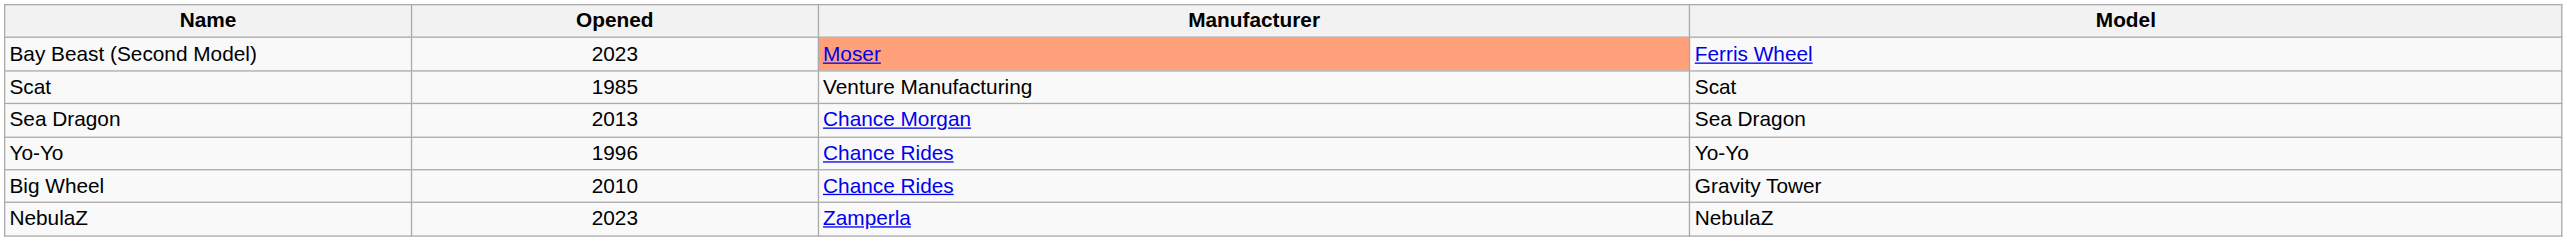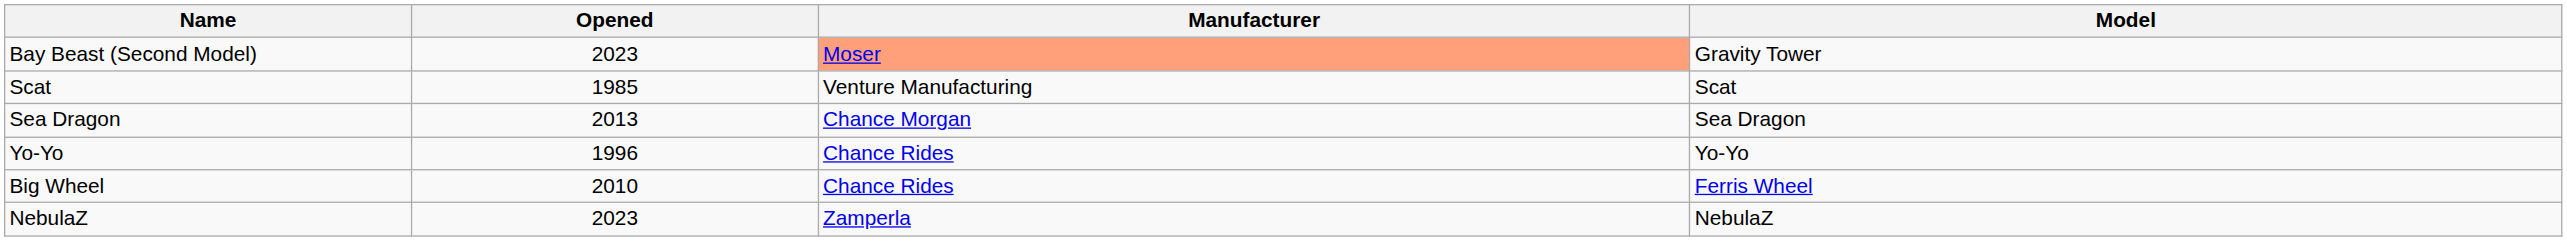Bay Beast (Second Model) | Model: Ferris Wheel -> Gravity Tower
Big Wheel | Model: Gravity Tower -> Ferris Wheel
